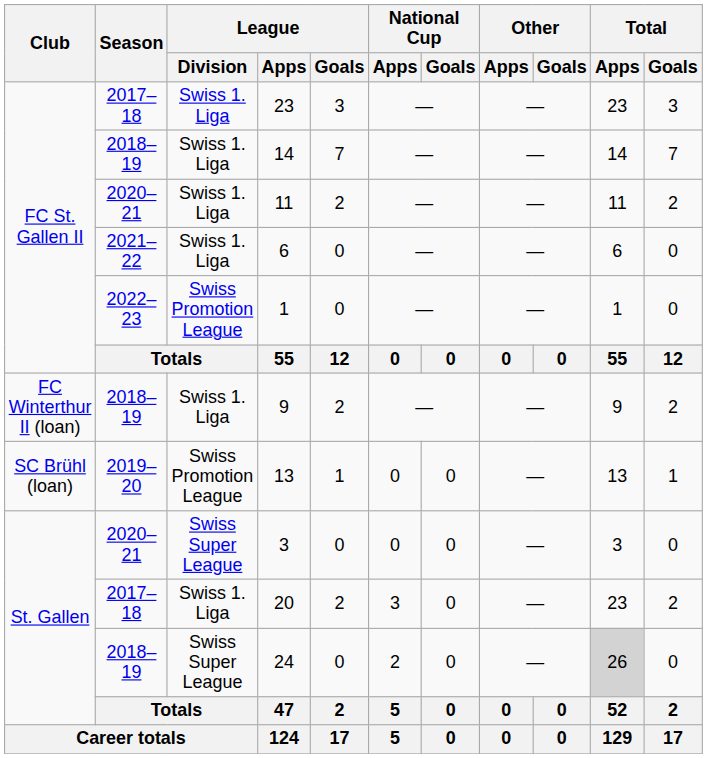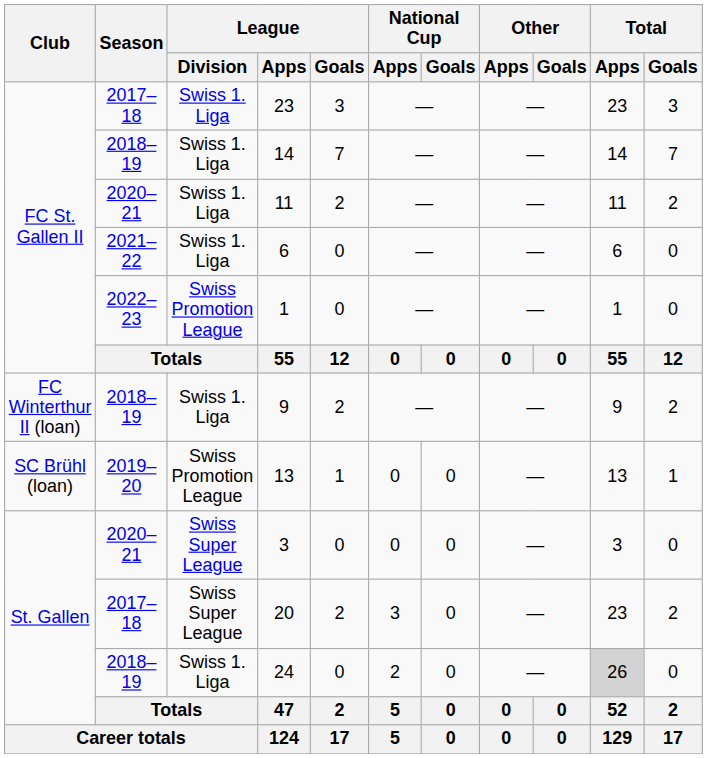20 | League / Division: Swiss 1. Liga -> Swiss Super League
24 | League / Division: Swiss Super League -> Swiss 1. Liga
